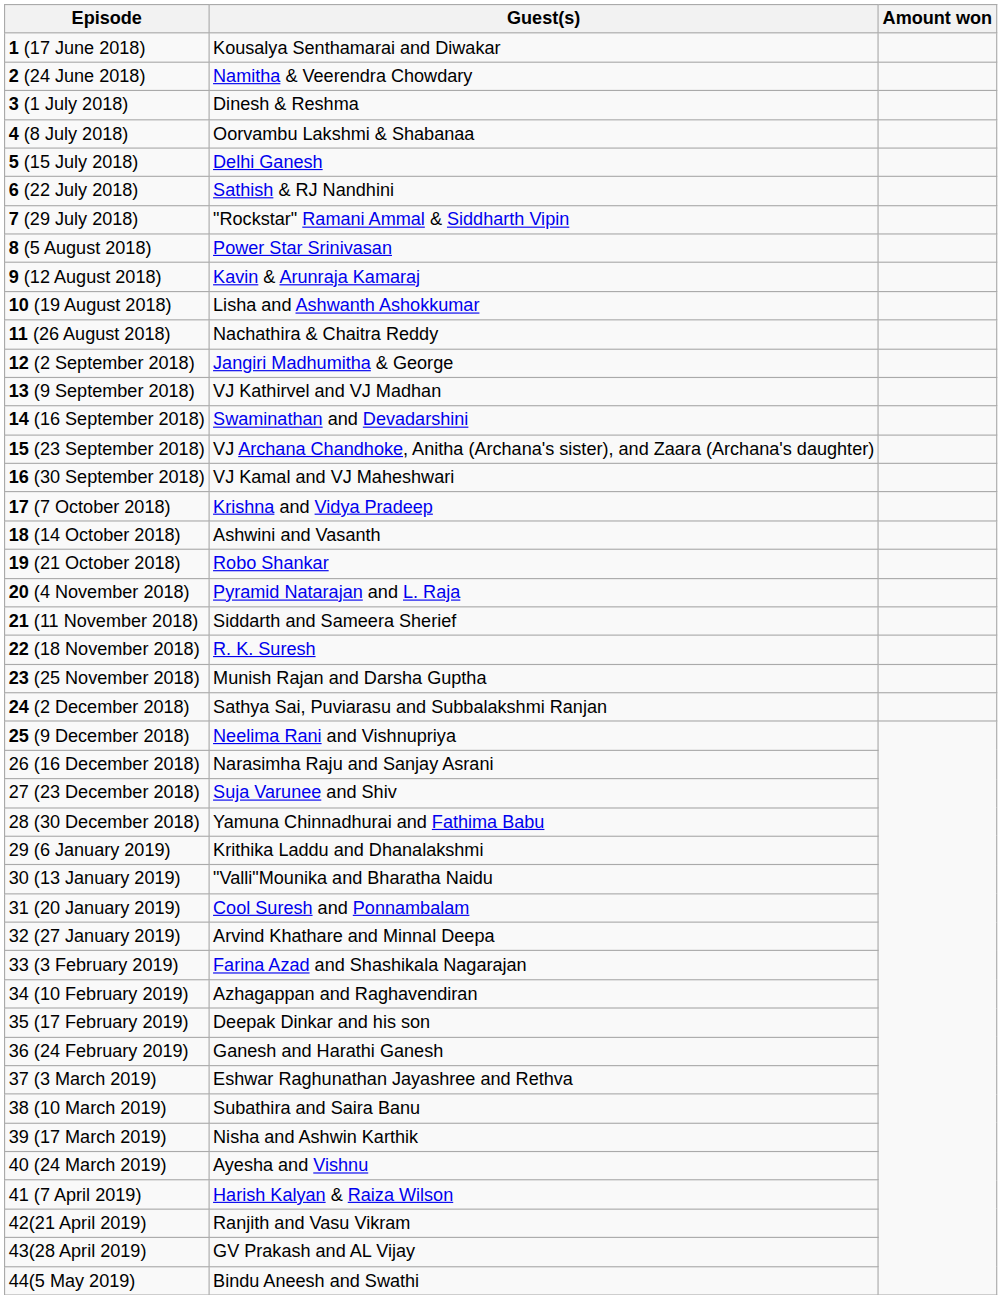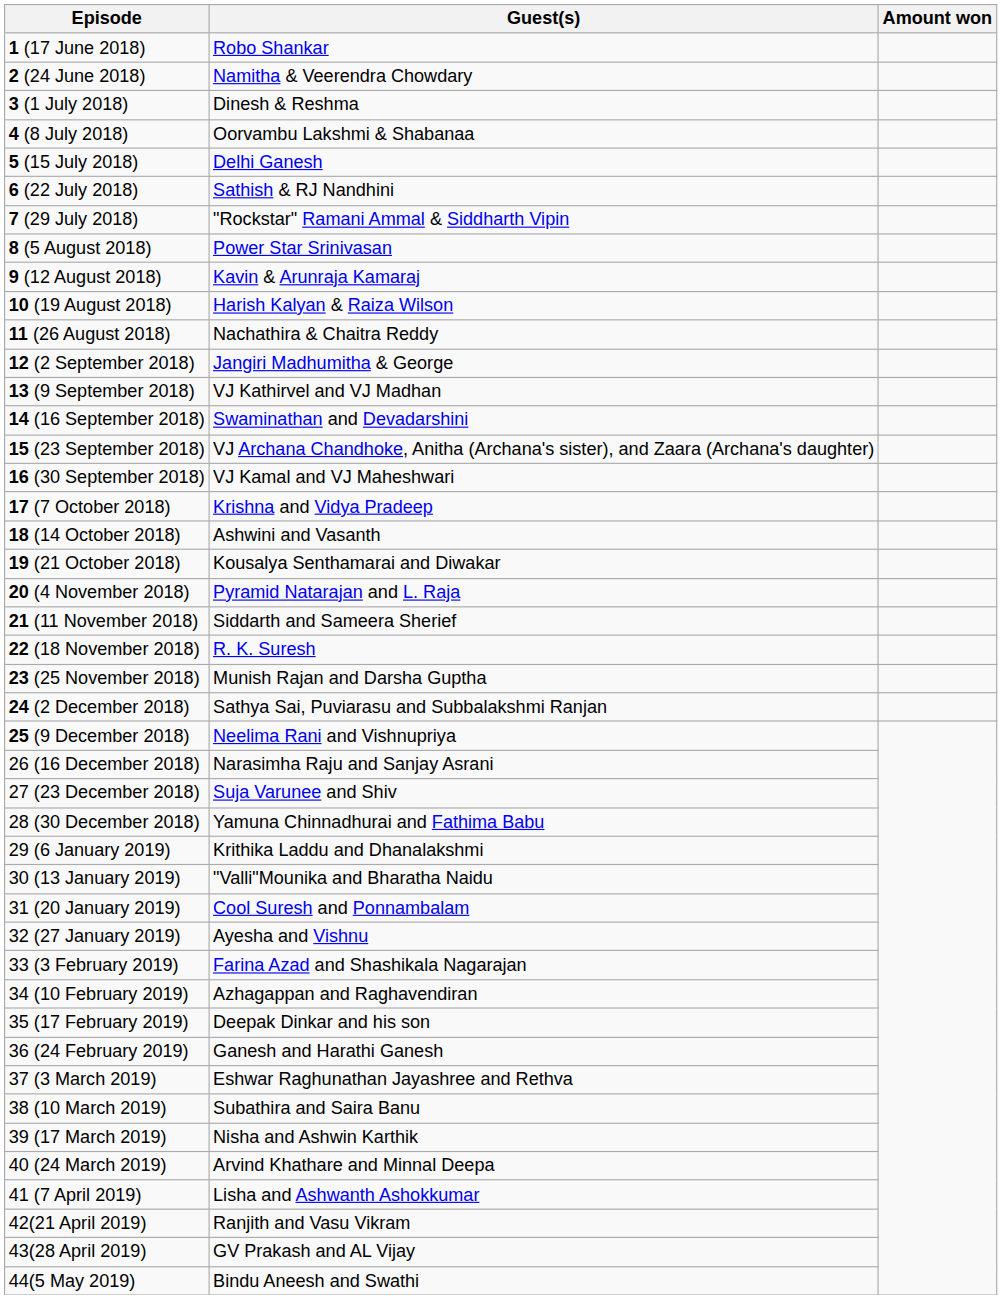1 (17 June 2018) | Guest(s): Kousalya Senthamarai and Diwakar -> Robo Shankar
10 (19 August 2018) | Guest(s): Lisha and Ashwanth Ashokkumar -> Harish Kalyan & Raiza Wilson
19 (21 October 2018) | Guest(s): Robo Shankar -> Kousalya Senthamarai and Diwakar
32 (27 January 2019) | Guest(s): Arvind Khathare and Minnal Deepa -> Ayesha and Vishnu
40 (24 March 2019) | Guest(s): Ayesha and Vishnu -> Arvind Khathare and Minnal Deepa
41 (7 April 2019) | Guest(s): Harish Kalyan & Raiza Wilson -> Lisha and Ashwanth Ashokkumar
